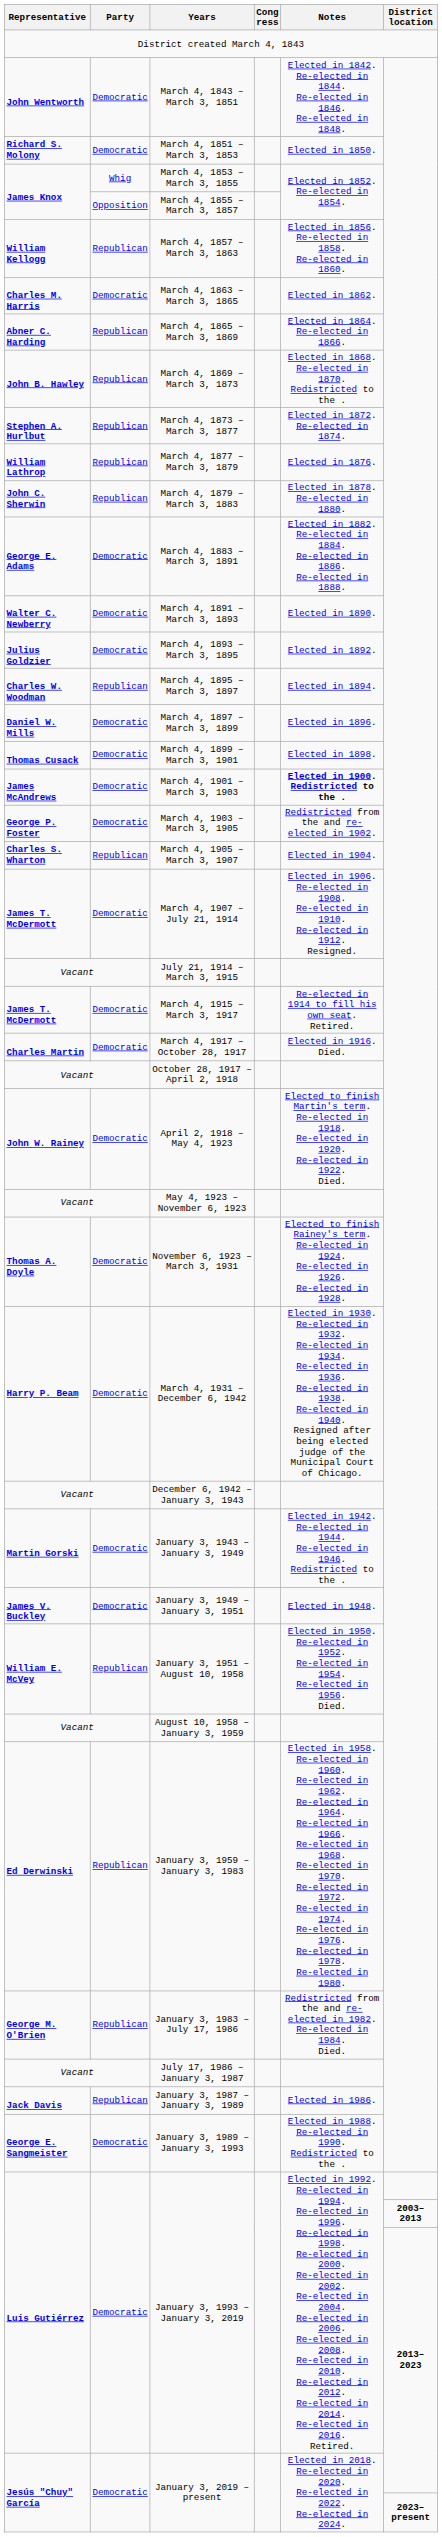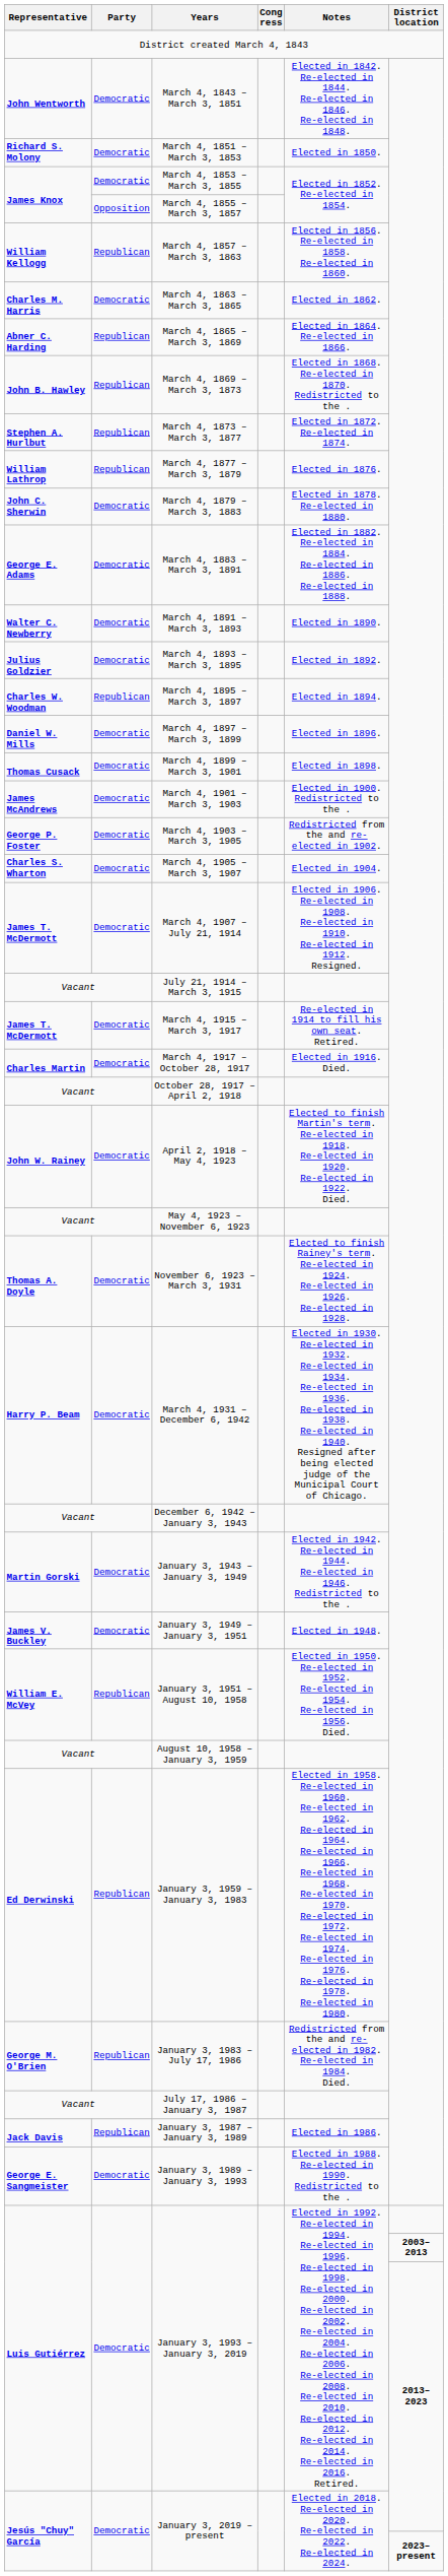March 4, 1853 – March 3, 1855 | Party: Whig -> Democratic
March 4, 1879 – March 3, 1883 | Party: Republican -> Democratic
March 4, 1901 – March 3, 1903 | Notes: bold -> normal
March 4, 1905 – March 3, 1907 | Party: Republican -> Democratic
